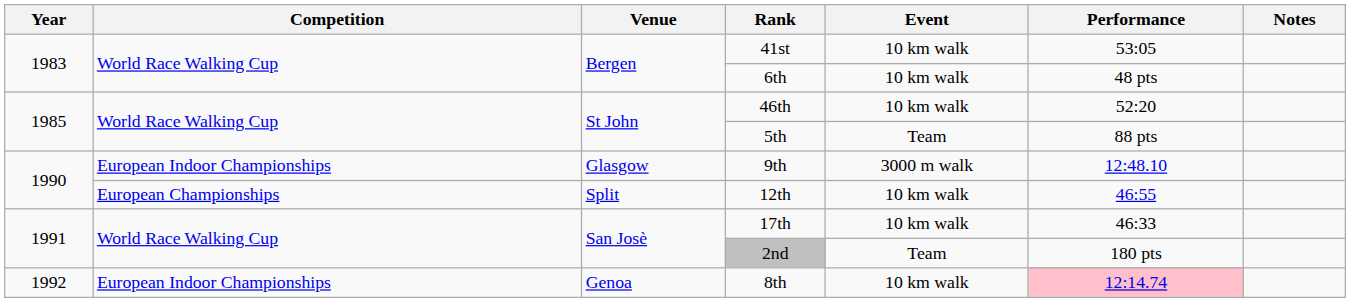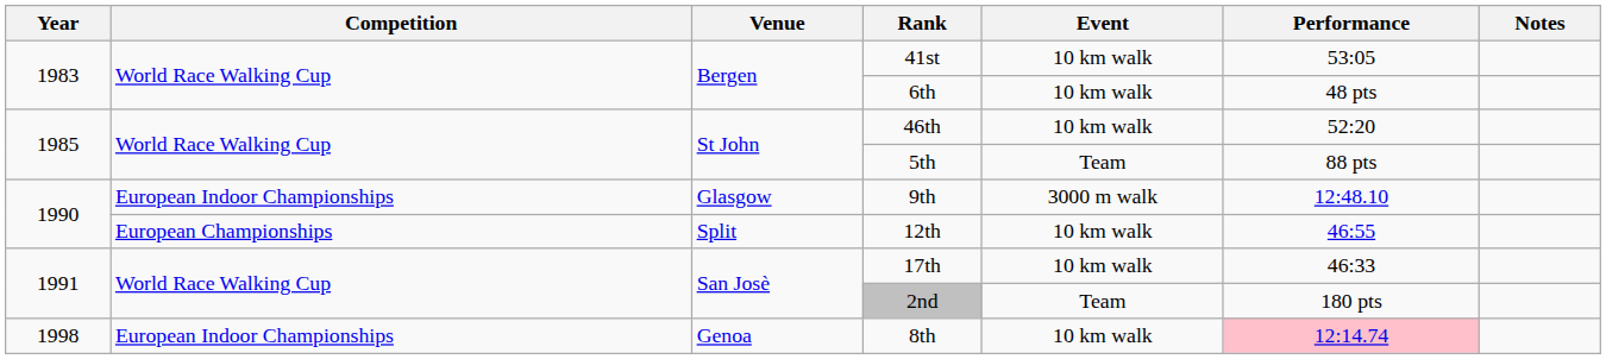8th | Year: 1992 -> 1998
